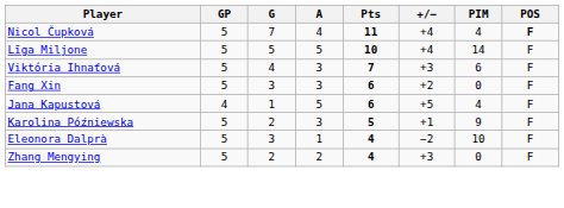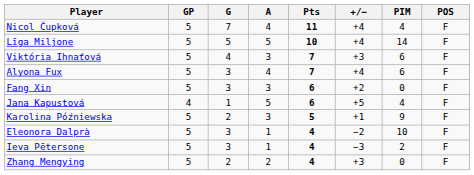Nicol Čupková | POS: bold -> normal
+ row: Alyona Fux | 5 | 3 | 4 | 7 | +4 | 6 | F
+ row: Ieva Pētersone | 5 | 3 | 1 | 4 | −3 | 2 | F
